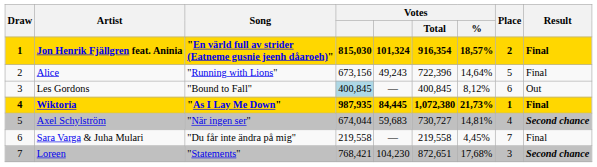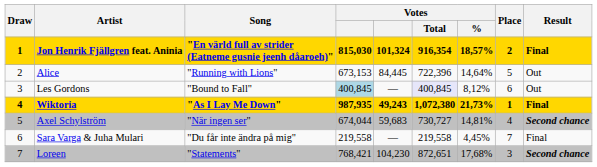Alice | column 4: 673,156 -> 673,153
Alice | column 5: 49,243 -> 84,445
Alice | Result: Final -> Out
Les Gordons | Votes / Total: no background -> lavender background
Wiktoria | column 5: 84,445 -> 49,243
